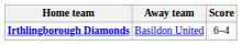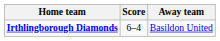columns swapped: Score <-> Away team
